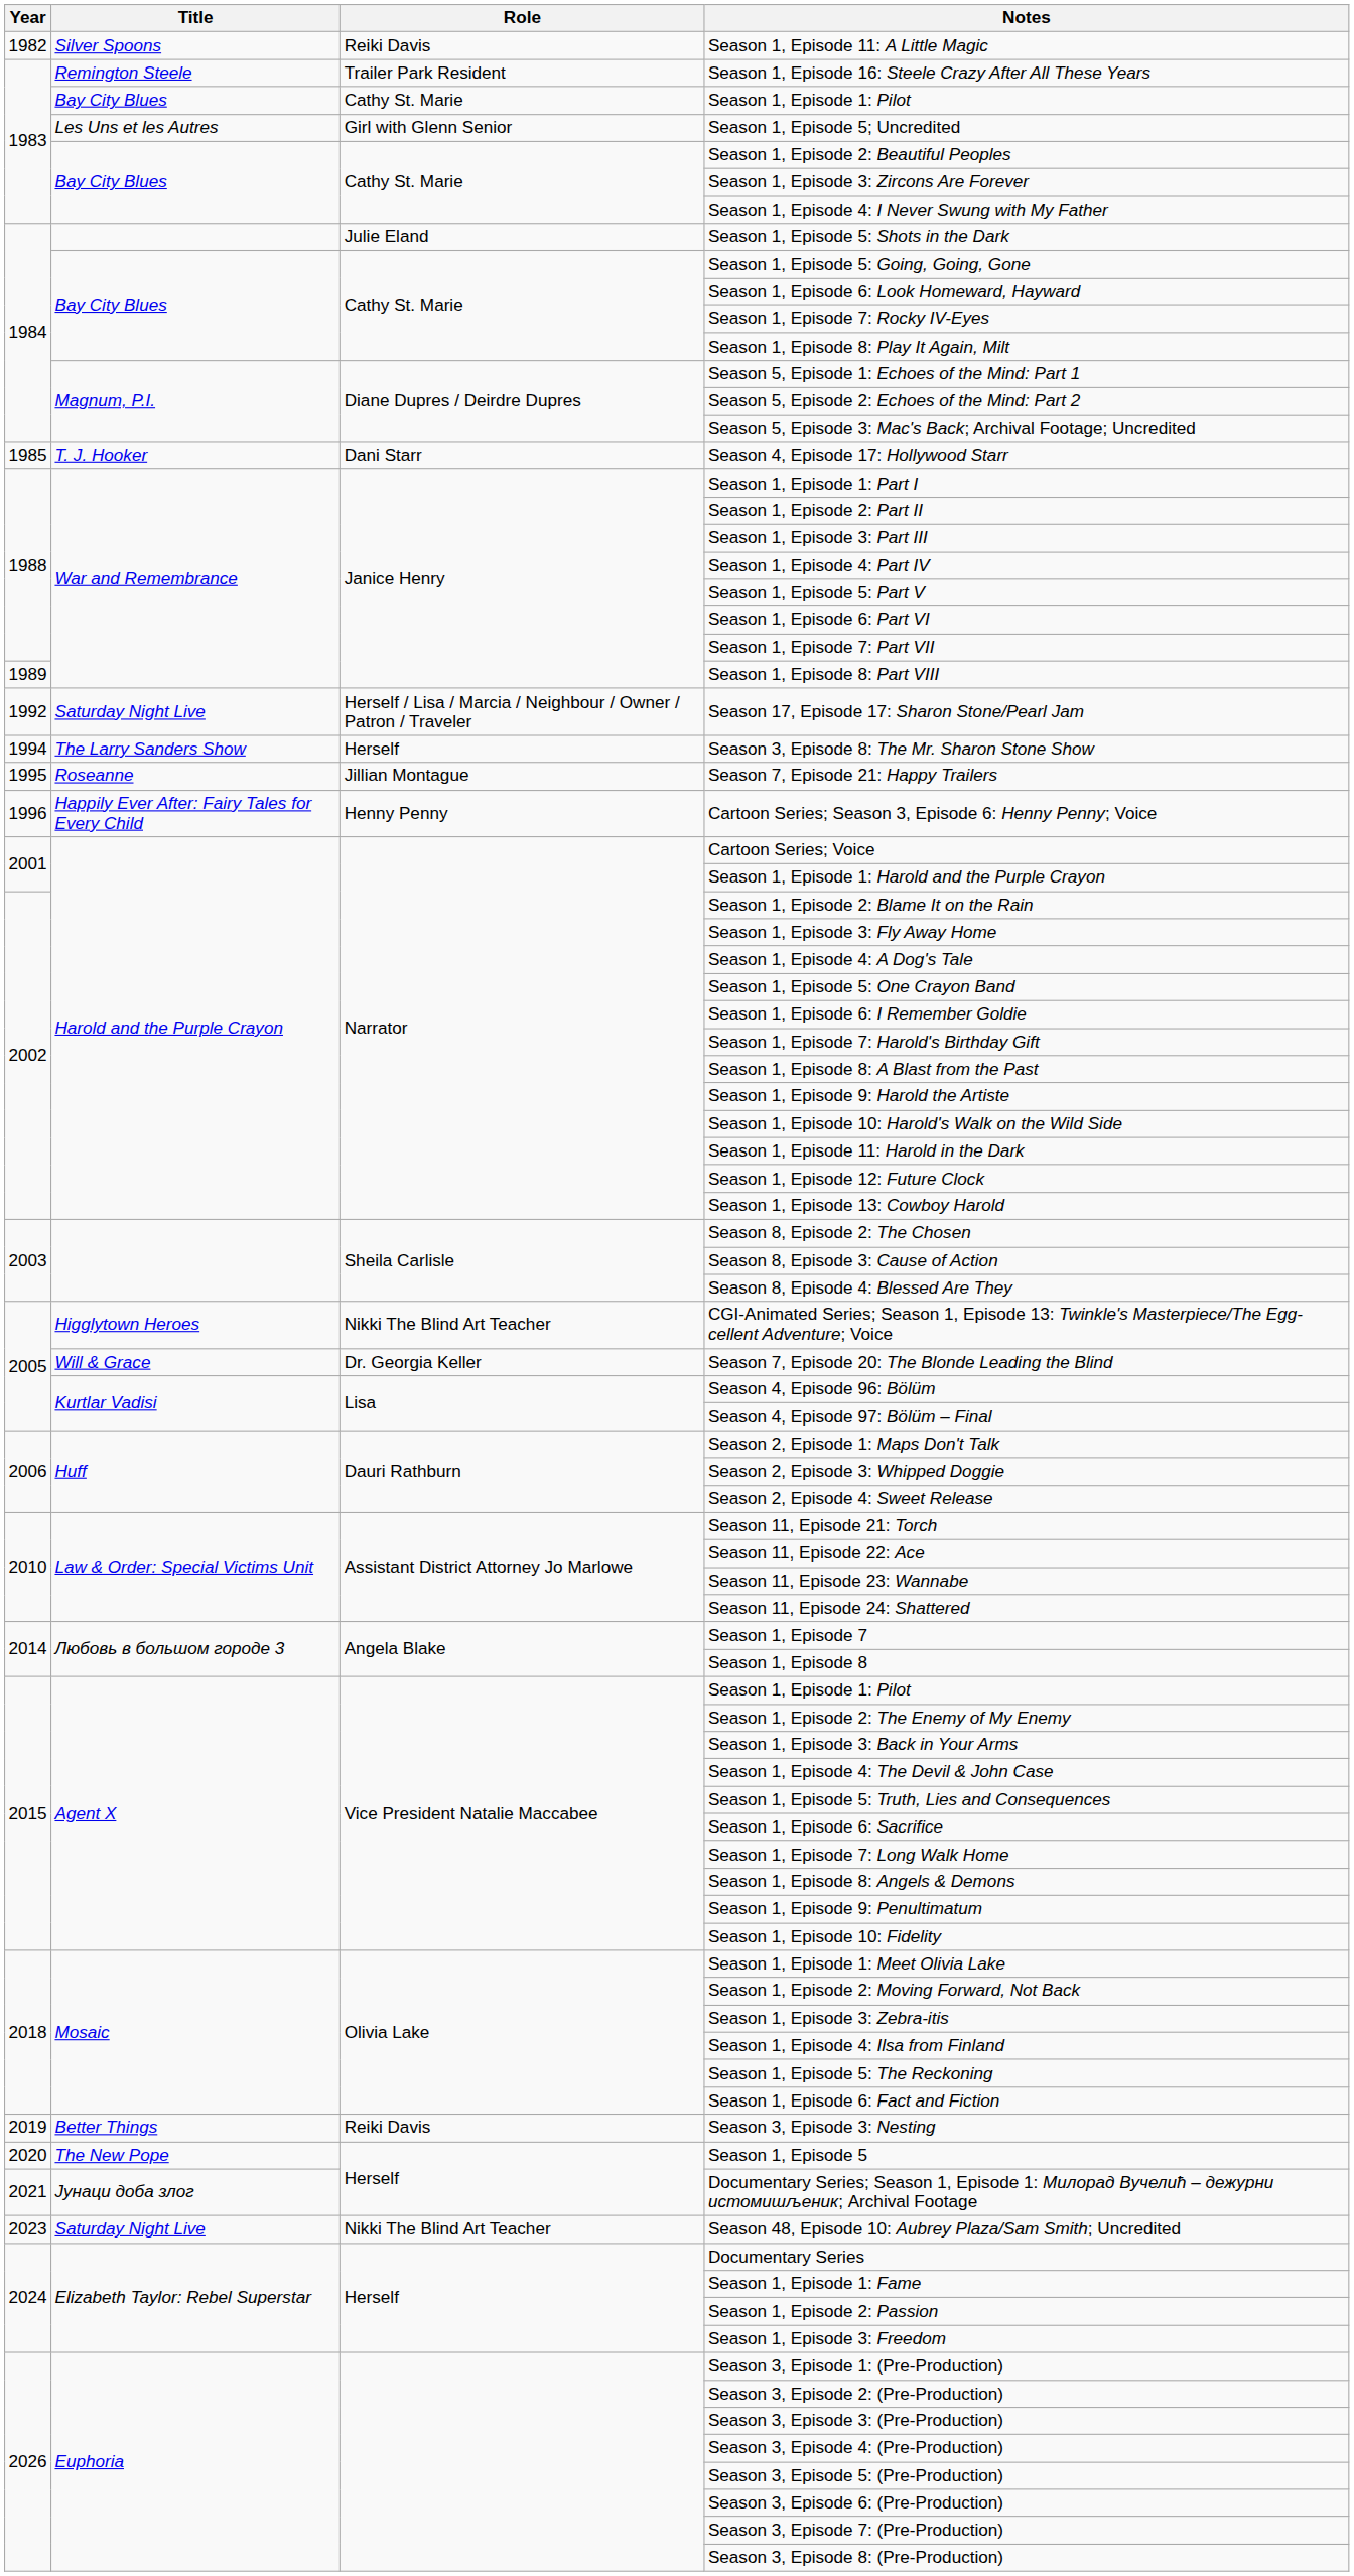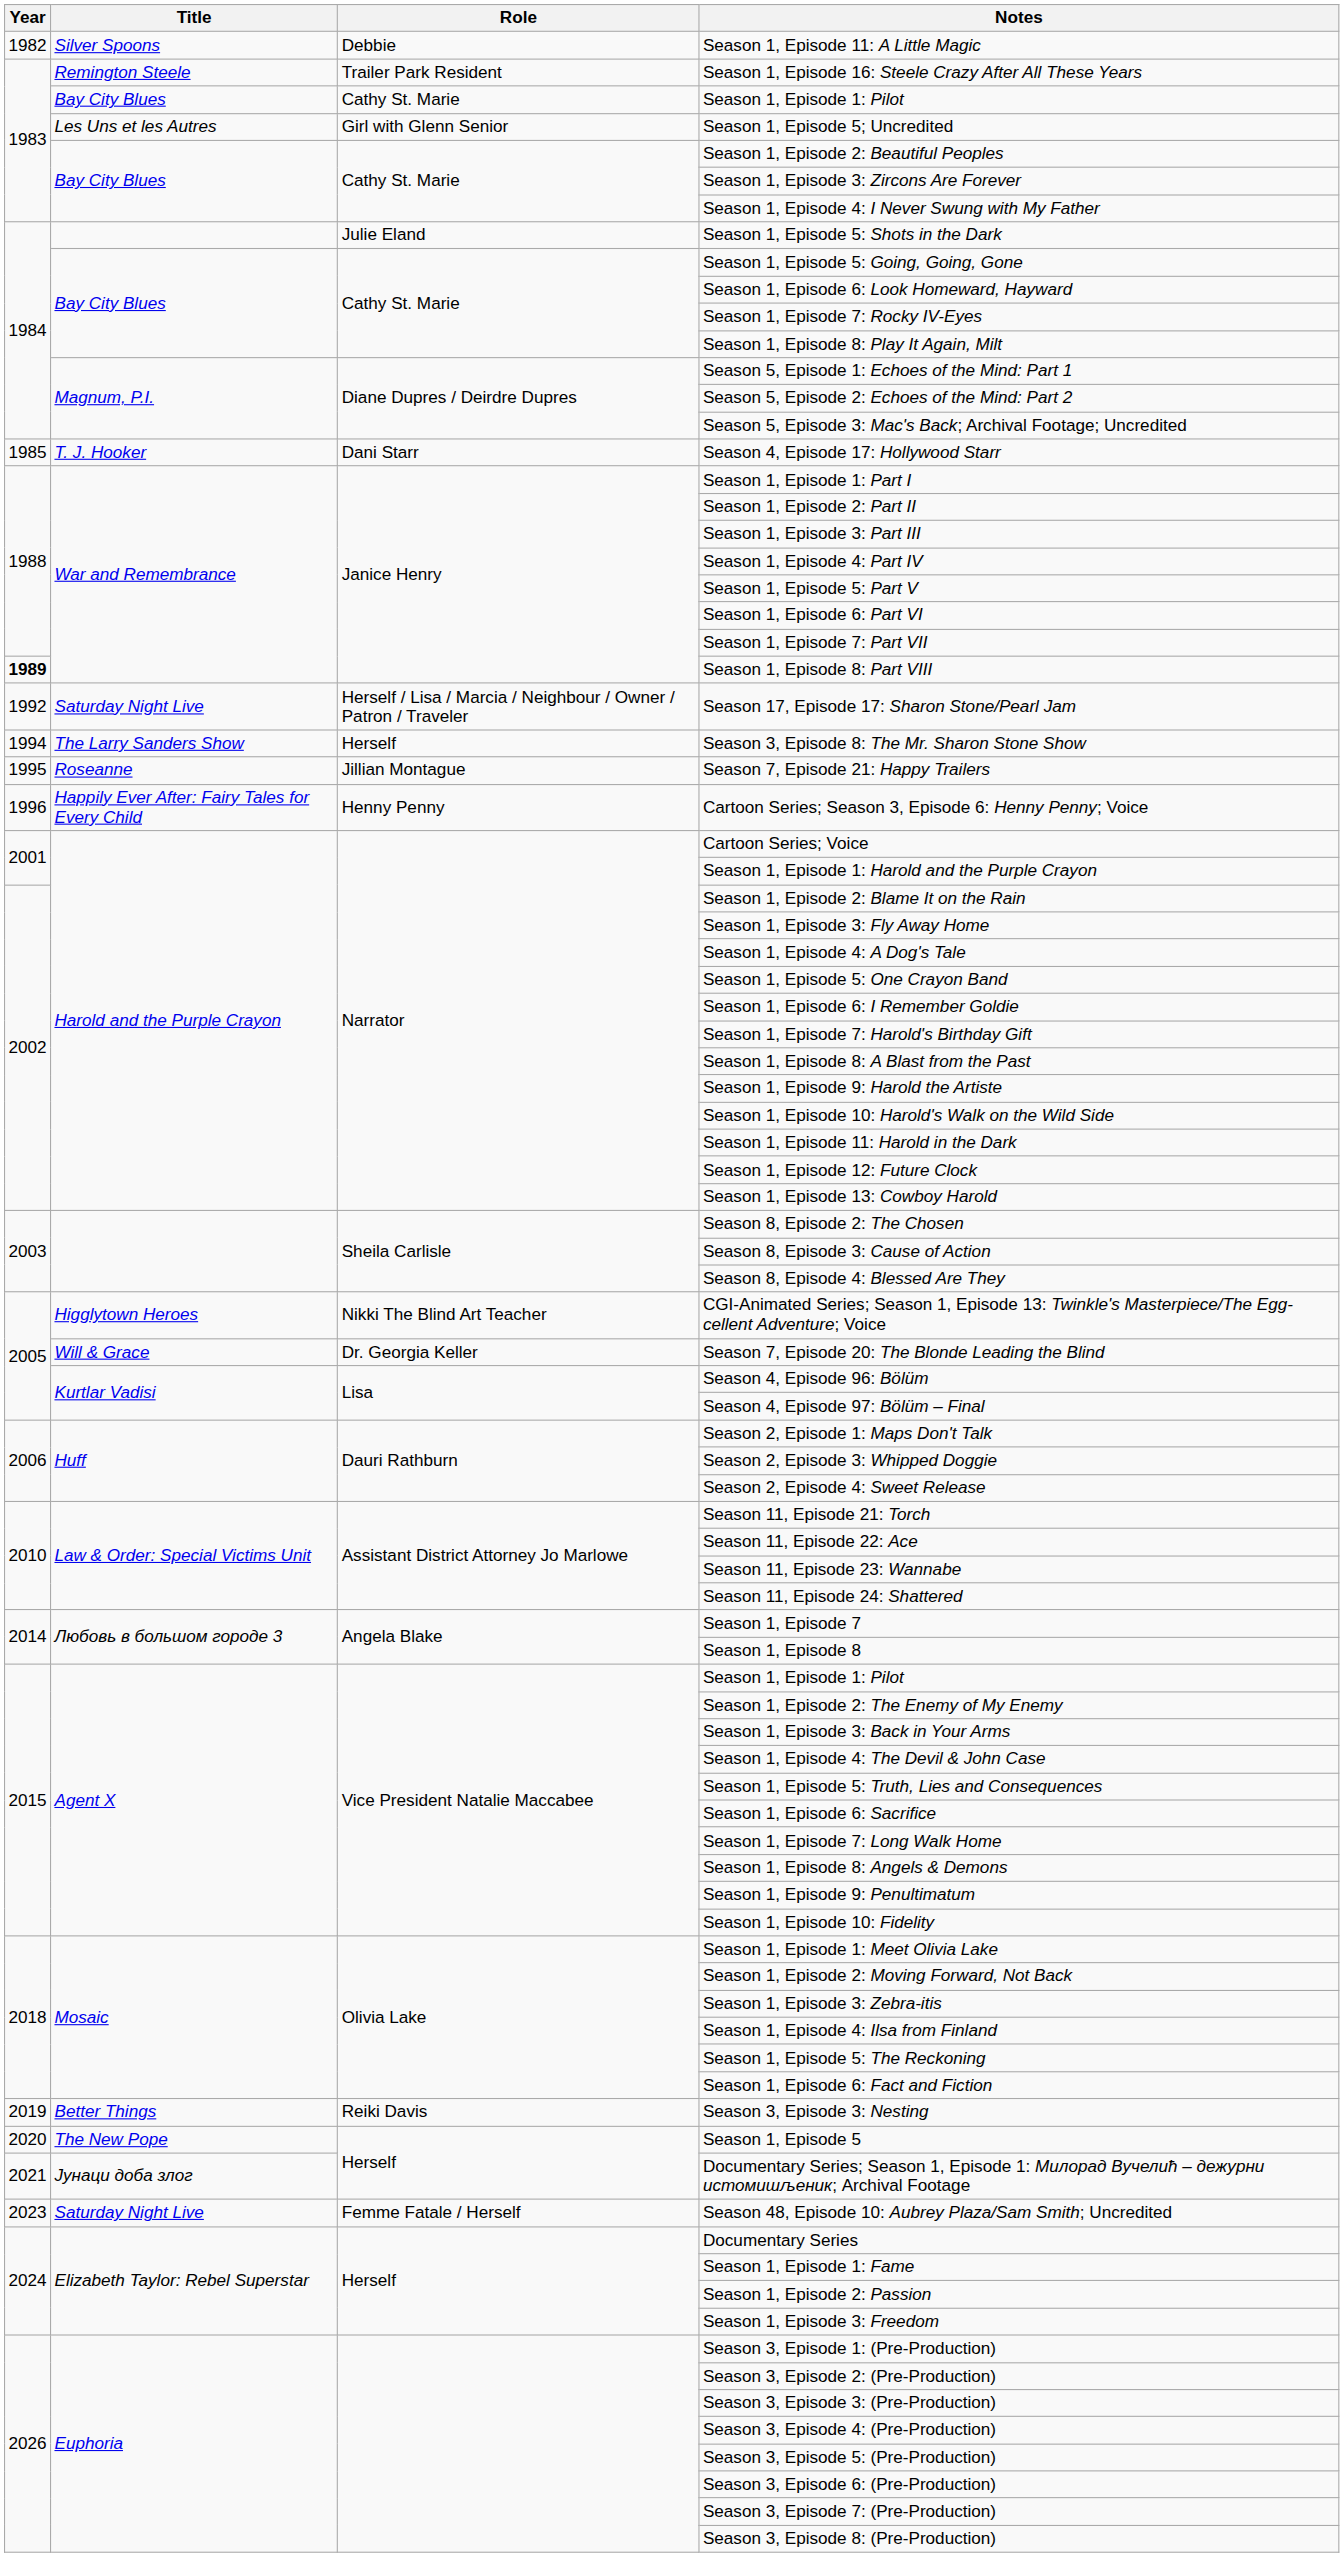Season 1, Episode 11: A Little Magic | Role: Reiki Davis -> Debbie
Season 1, Episode 8: Part VIII | Year: normal -> bold
Season 48, Episode 10: Aubrey Plaza/Sam Smith; Uncredited | Role: Nikki The Blind Art Teacher -> Femme Fatale / Herself
